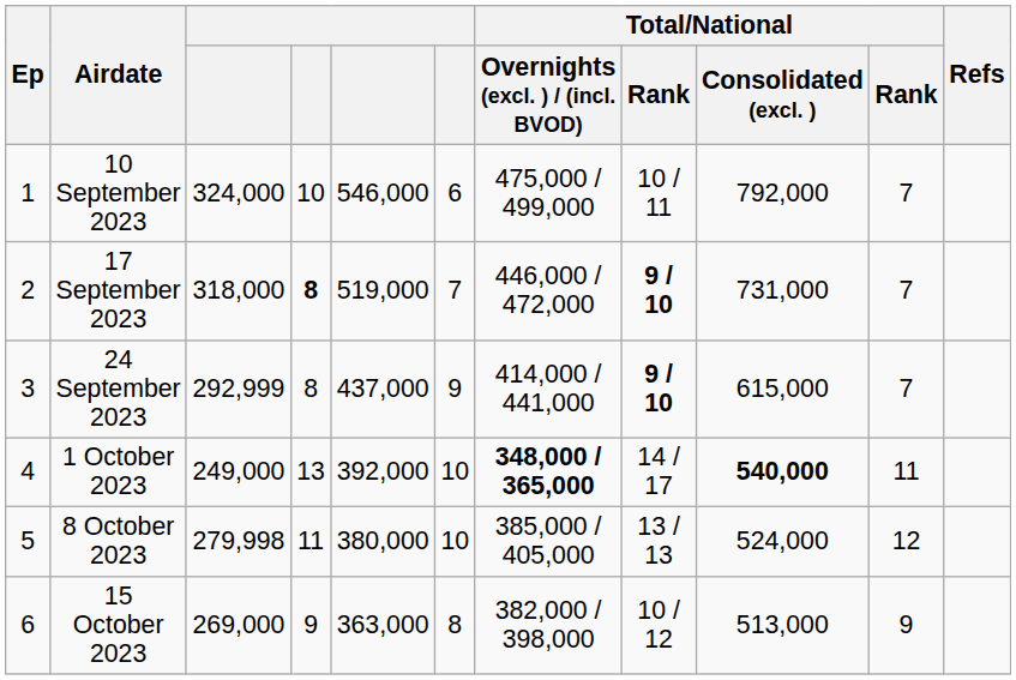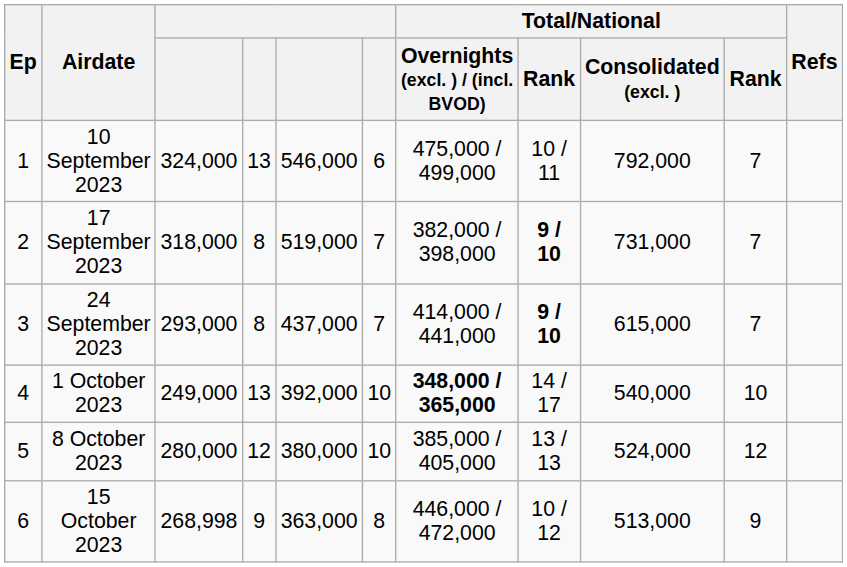10 September 2023 | column 4: 10 -> 13
17 September 2023 | column 4: bold -> normal
17 September 2023 | Total/National / Overnights (excl. ) / (incl. BVOD): 446,000 / 472,000 -> 382,000 / 398,000
24 September 2023 | column 3: 292,999 -> 293,000
24 September 2023 | column 6: 9 -> 7
1 October 2023 | Total/National / Consolidated (excl. ): bold -> normal
1 October 2023 | column 10: 11 -> 10
8 October 2023 | column 3: 279,998 -> 280,000
8 October 2023 | column 4: 11 -> 12
15 October 2023 | column 3: 269,000 -> 268,998
15 October 2023 | Total/National / Overnights (excl. ) / (incl. BVOD): 382,000 / 398,000 -> 446,000 / 472,000
